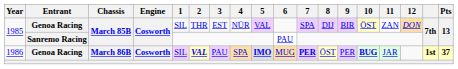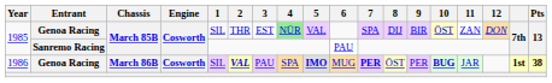1985 / Genoa Racing | 4: no background -> lightgreen background
1986 | Pts: 37 -> 38
